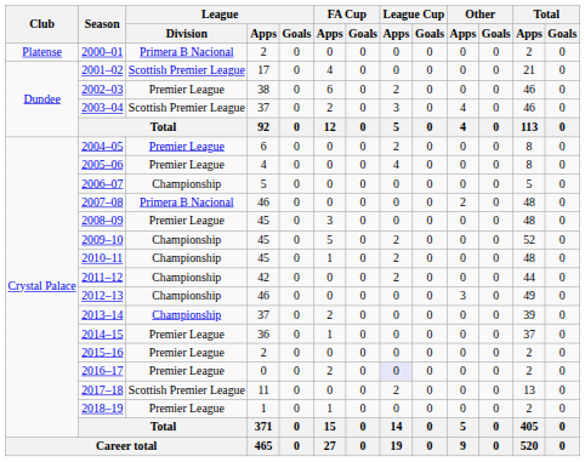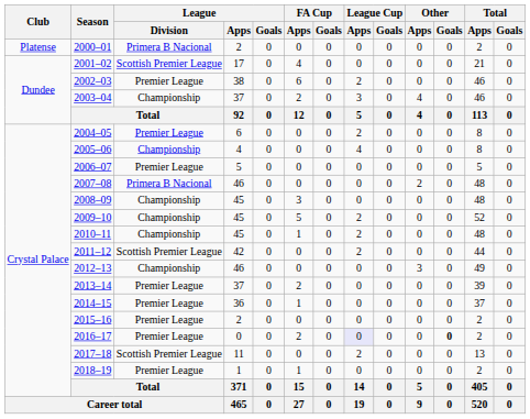2003–04 | League / Division: Scottish Premier League -> Championship
2005–06 | League / Division: Premier League -> Championship
2006–07 | League / Division: Championship -> Premier League
2008–09 | League / Division: Premier League -> Championship
2011–12 | League / Division: Championship -> Scottish Premier League
2013–14 | League / Division: Championship -> Premier League
2016–17 | Other / Goals: normal -> bold
